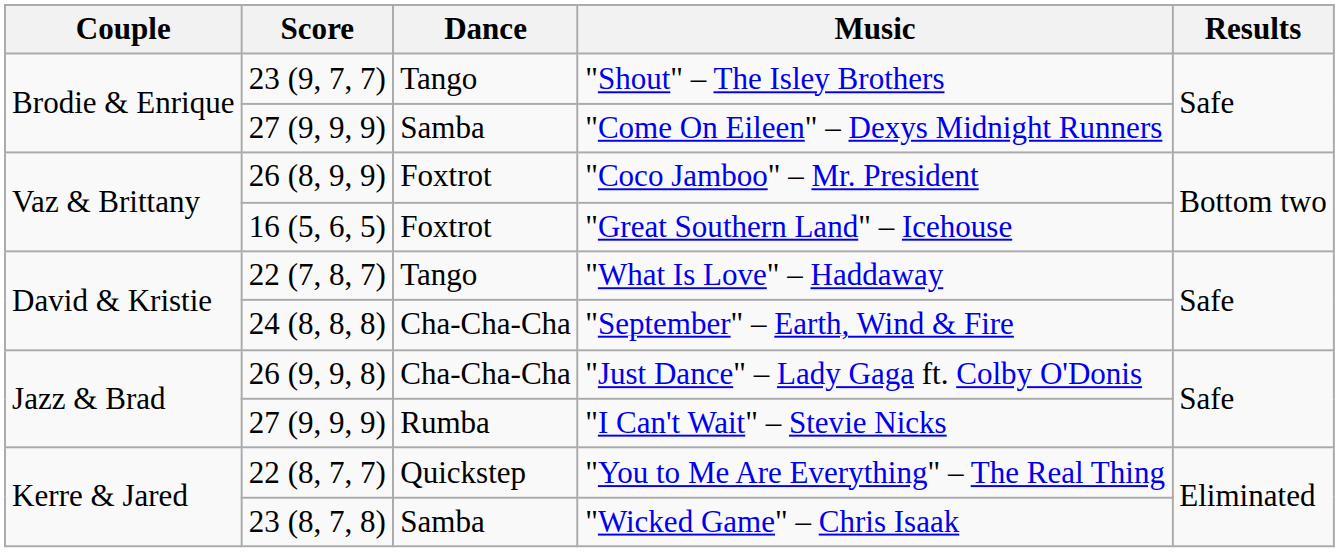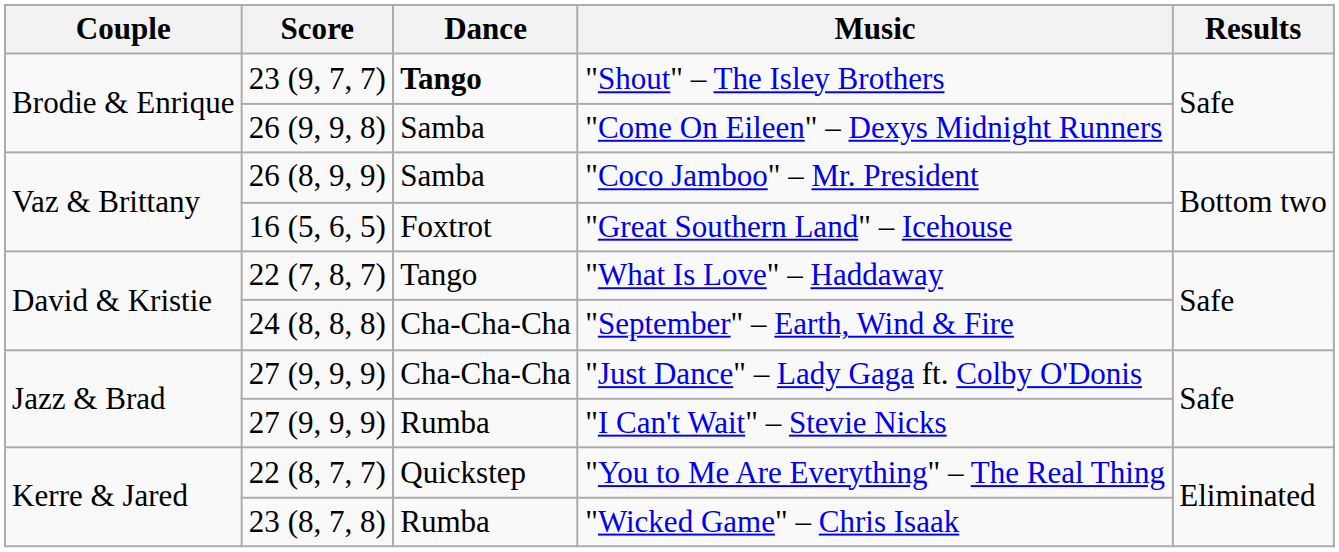"Shout" – The Isley Brothers | Dance: normal -> bold
"Come On Eileen" – Dexys Midnight Runners | Score: 27 (9, 9, 9) -> 26 (9, 9, 8)
"Coco Jamboo" – Mr. President | Dance: Foxtrot -> Samba
"Just Dance" – Lady Gaga ft. Colby O'Donis | Score: 26 (9, 9, 8) -> 27 (9, 9, 9)
"Wicked Game" – Chris Isaak | Dance: Samba -> Rumba
